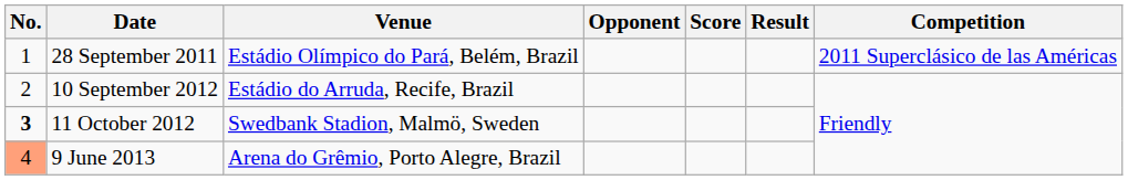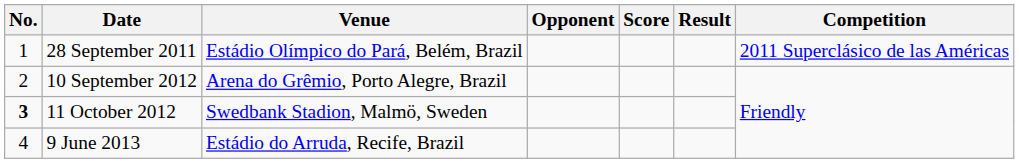10 September 2012 | Venue: Estádio do Arruda, Recife, Brazil -> Arena do Grêmio, Porto Alegre, Brazil
9 June 2013 | No.: lightsalmon background -> no background
9 June 2013 | Venue: Arena do Grêmio, Porto Alegre, Brazil -> Estádio do Arruda, Recife, Brazil
